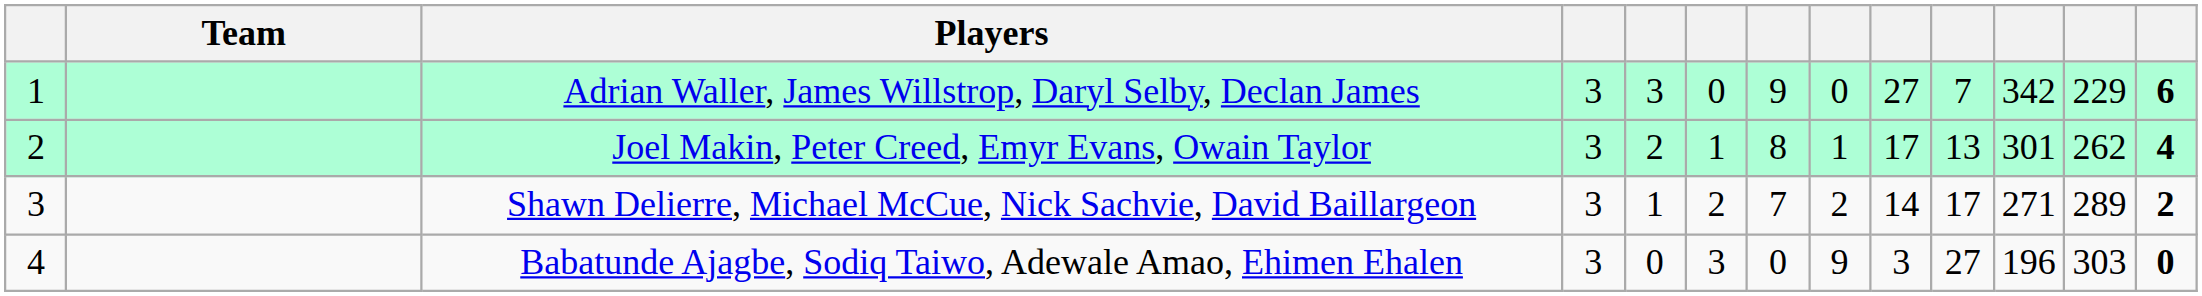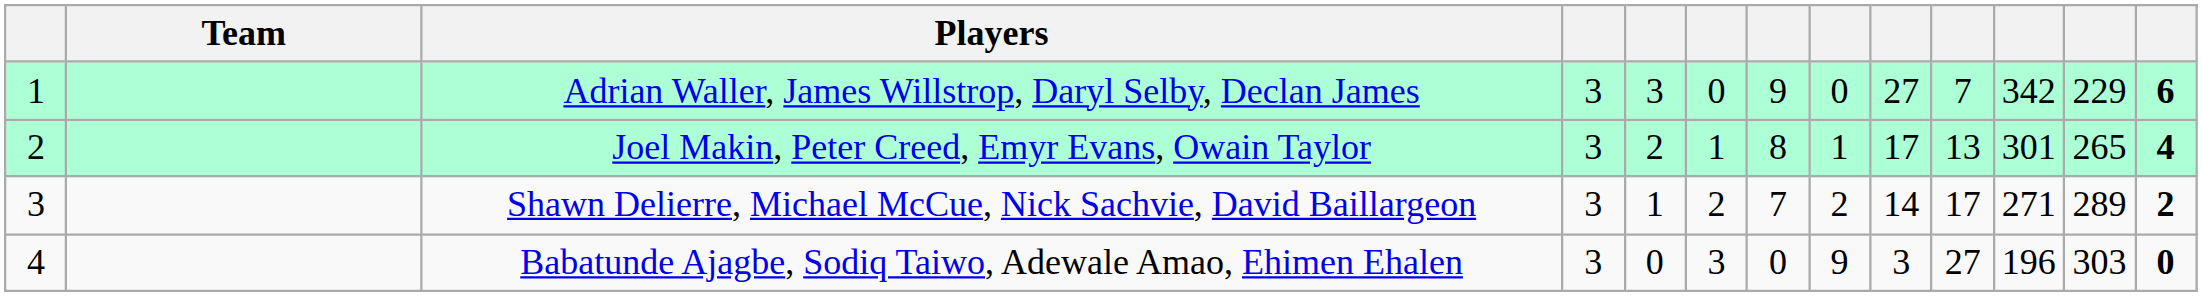Joel Makin, Peter Creed, Emyr Evans, Owain Taylor | column 12: 262 -> 265
